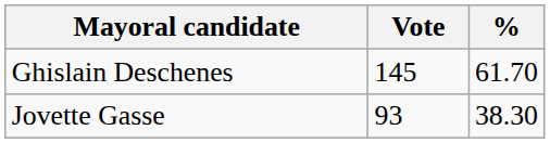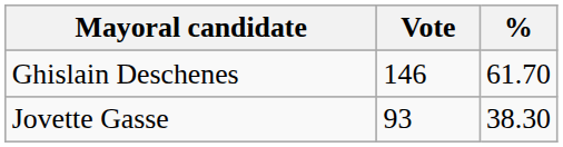Ghislain Deschenes | Vote: 145 -> 146
